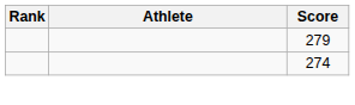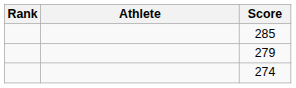+ row: 285
